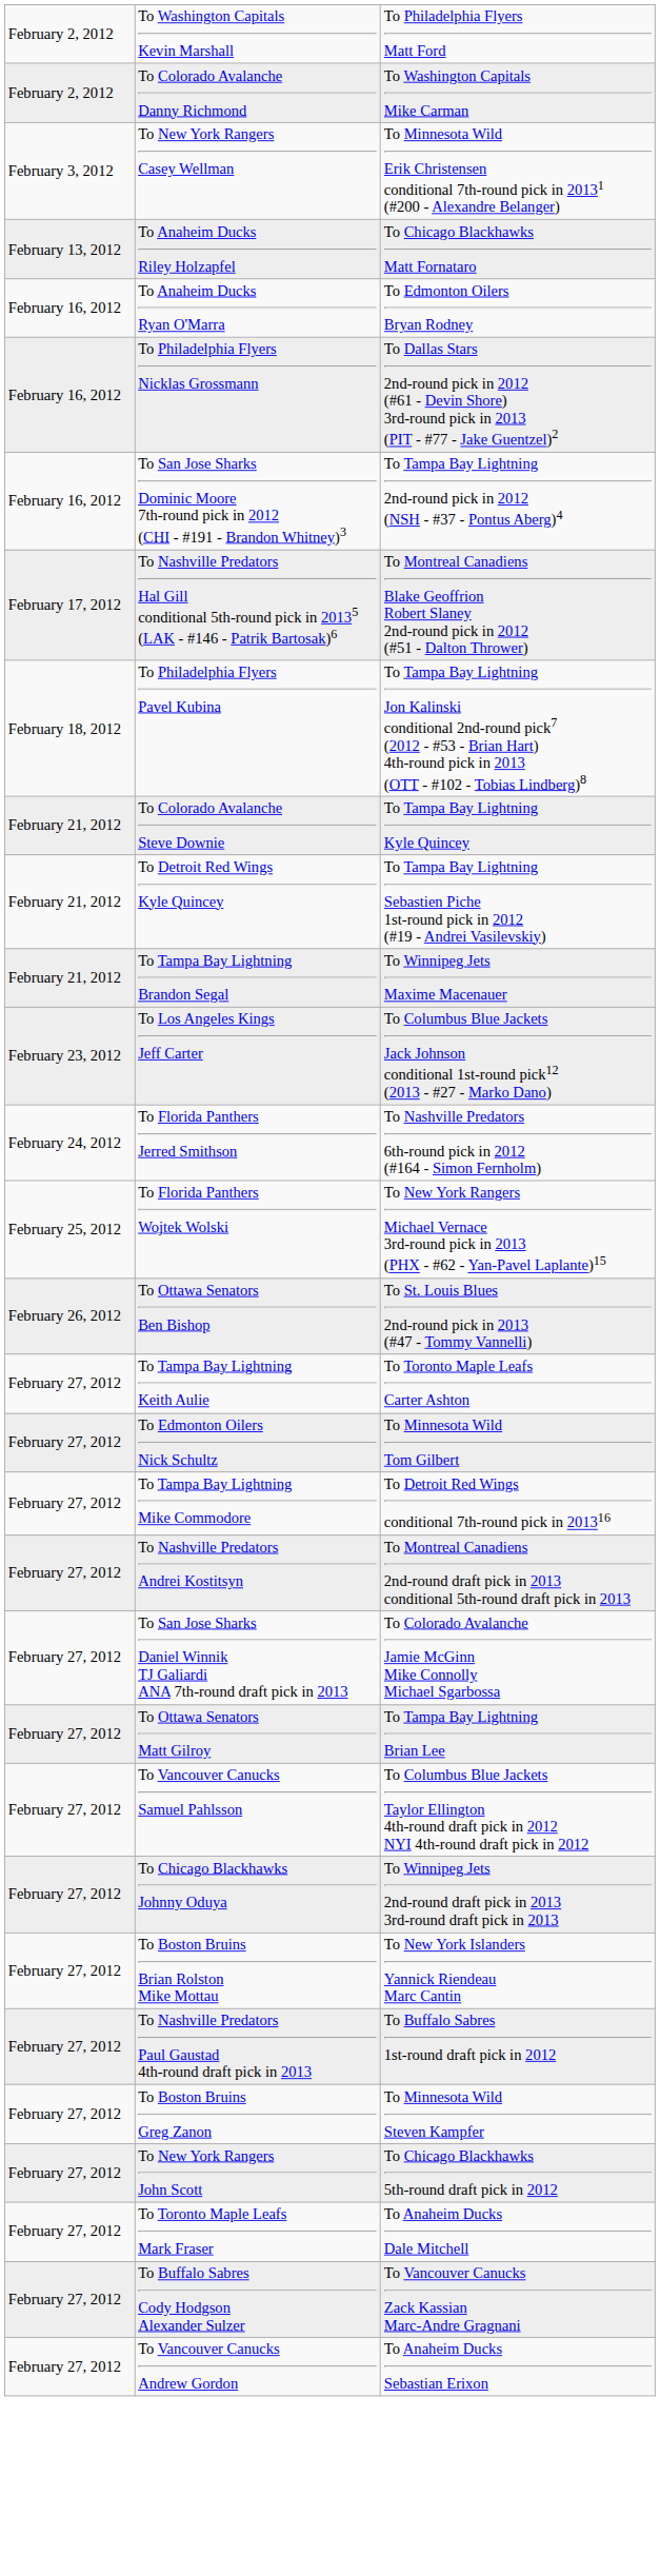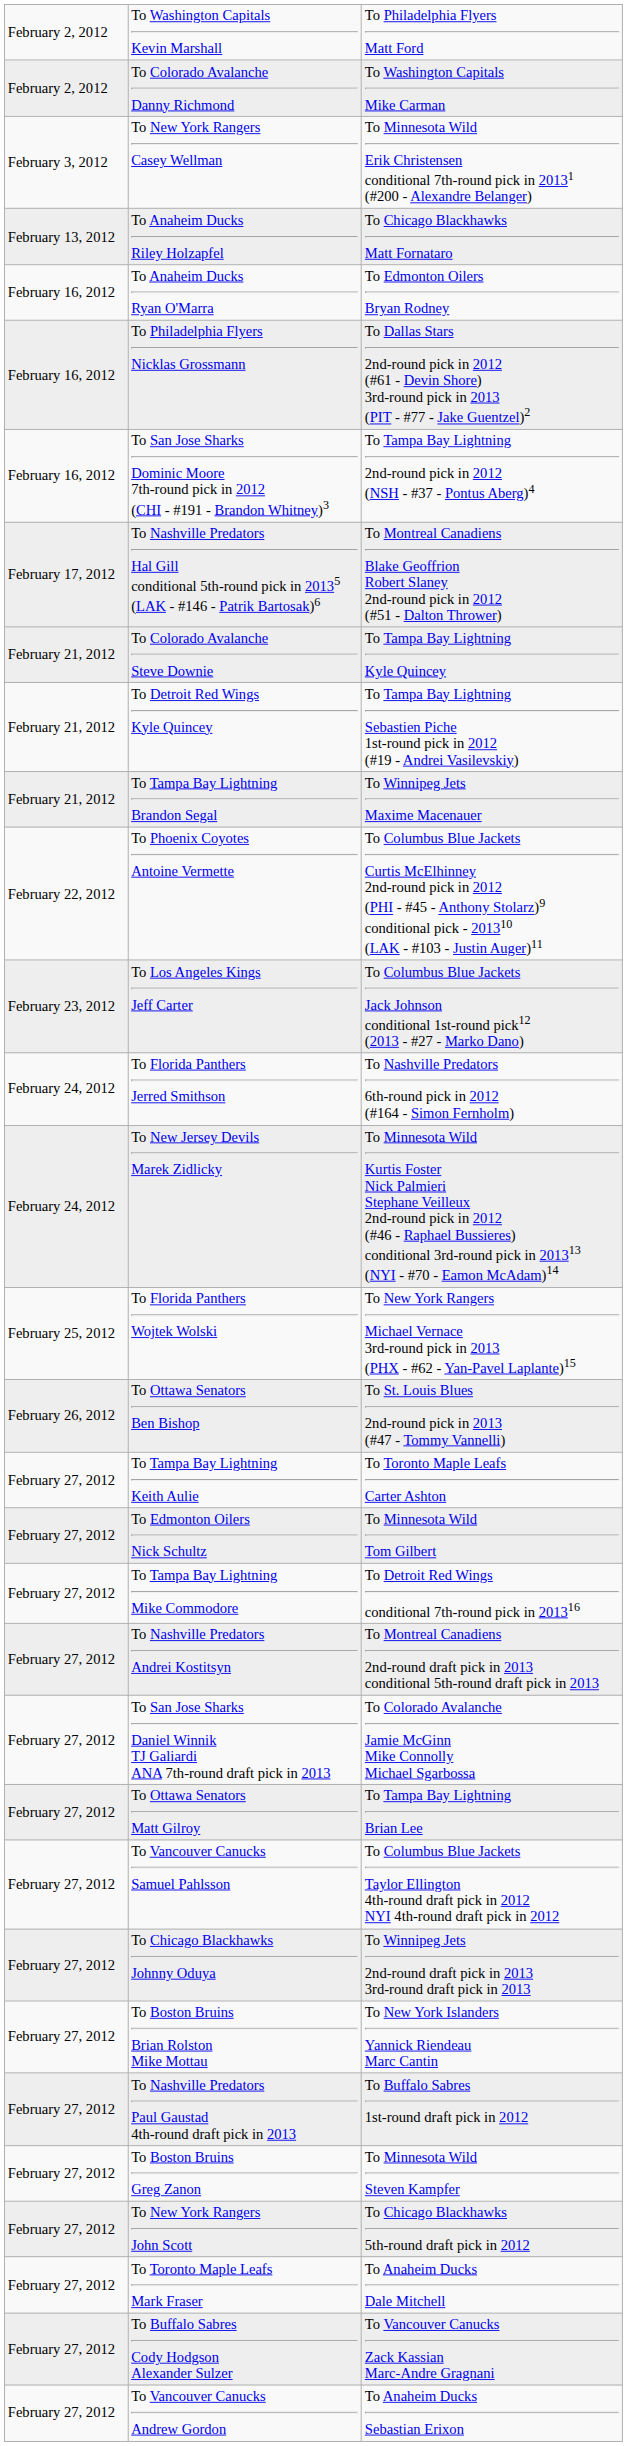- row: February 18, 2012 | To Philadelphia Flyers Pavel Kubina | To Tampa Bay Lightning Jon Kalinski conditional 2nd-round pick7 (2012 - #53 - Brian Hart) 4th-round pick in 2013 (OTT - #102 - Tobias Lindberg)8
+ row: February 22, 2012 | To Phoenix Coyotes Antoine Vermette | To Columbus Blue Jackets Curtis McElhinney 2nd-round pick in 2012 (PHI - #45 - Anthony Stolarz)9 conditional pick - 201310 (LAK - #103 - Justin Auger)11
+ row: February 24, 2012 | To New Jersey Devils Marek Zidlicky | To Minnesota Wild Kurtis Foster Nick Palmieri Stephane Veilleux 2nd-round pick in 2012 (#46 - Raphael Bussieres) conditional 3rd-round pick in 201313 (NYI - #70 - Eamon McAdam)14
